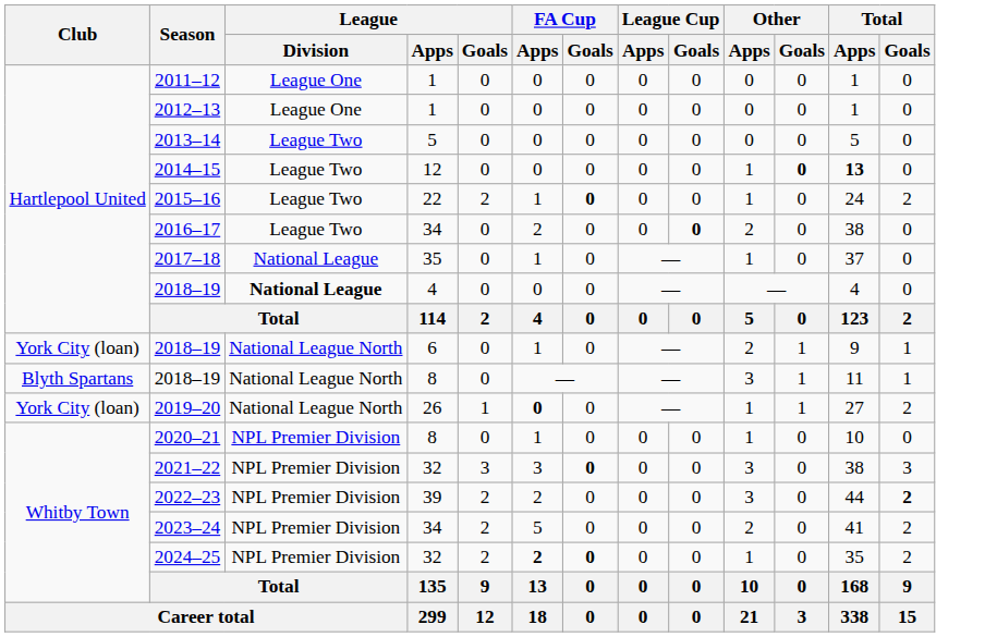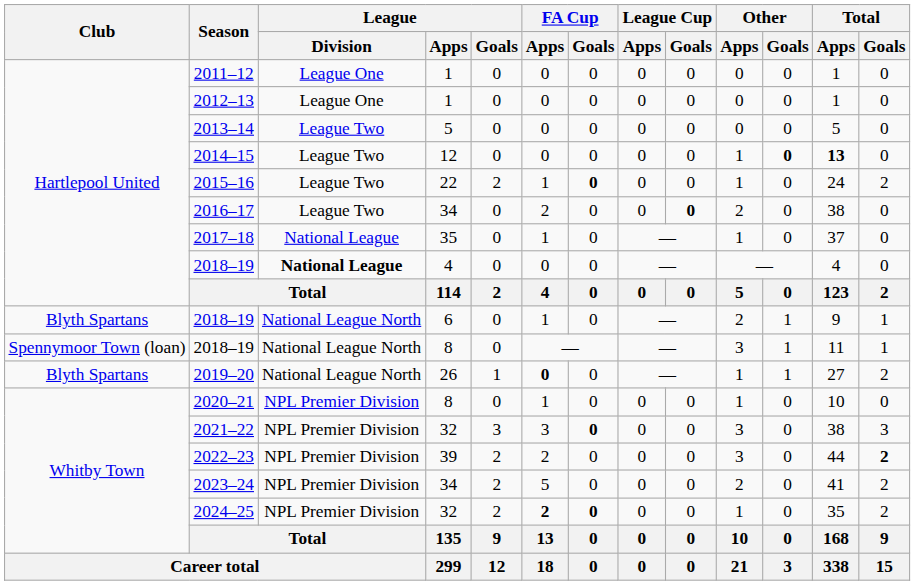2018–19 / 6 | Club: York City (loan) -> Blyth Spartans
2018–19 / 8 | Club: Blyth Spartans -> Spennymoor Town (loan)
2019–20 | Club: York City (loan) -> Blyth Spartans
